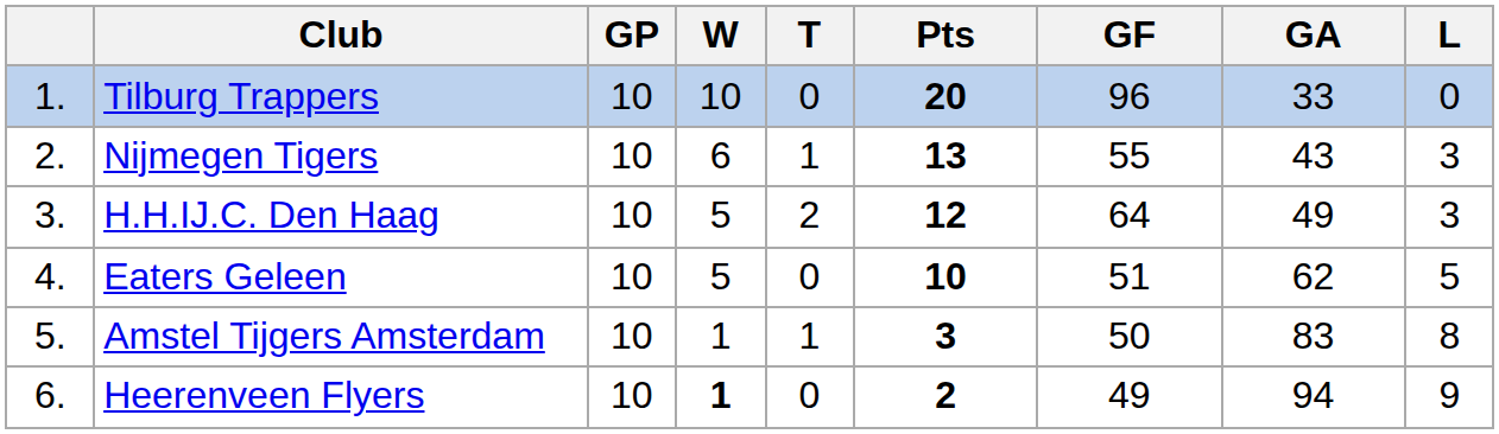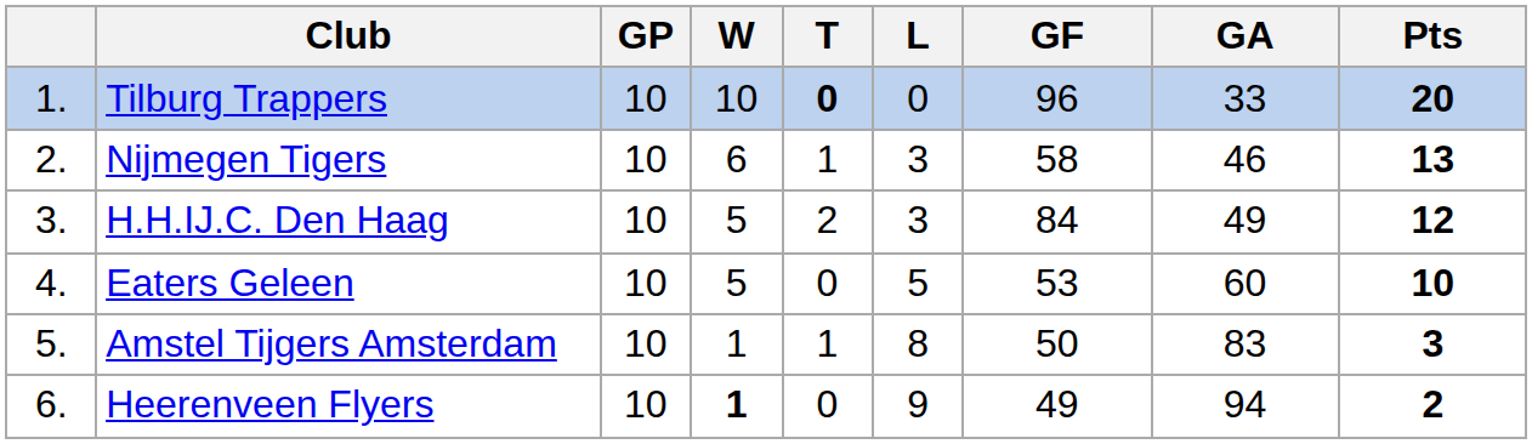columns swapped: L <-> Pts
Tilburg Trappers | T: normal -> bold
Nijmegen Tigers | GF: 55 -> 58
Nijmegen Tigers | GA: 43 -> 46
H.H.IJ.C. Den Haag | GF: 64 -> 84
Eaters Geleen | GF: 51 -> 53
Eaters Geleen | GA: 62 -> 60
